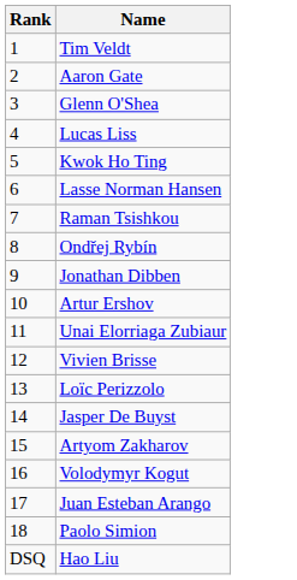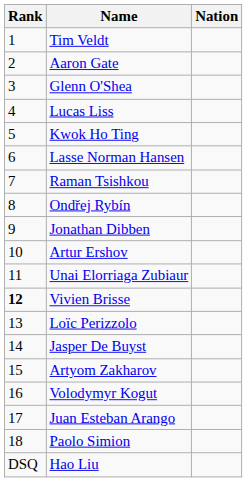+ column: Nation
Vivien Brisse | Rank: normal -> bold
